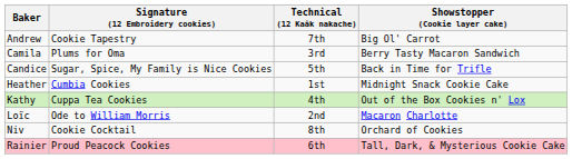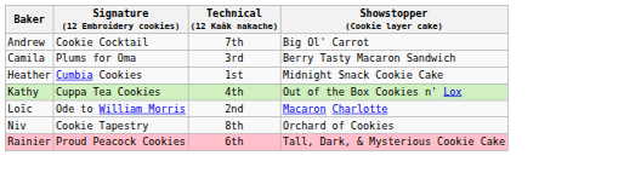Andrew | Signature (12 Embroidery cookies): Cookie Tapestry -> Cookie Cocktail
- row: Candice | Sugar, Spice, My Family is Nice Cookies | 5th | Back in Time for Trifle
Niv | Signature (12 Embroidery cookies): Cookie Cocktail -> Cookie Tapestry
